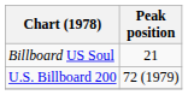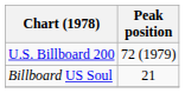rows swapped: U.S. Billboard 200 <-> Billboard US Soul
